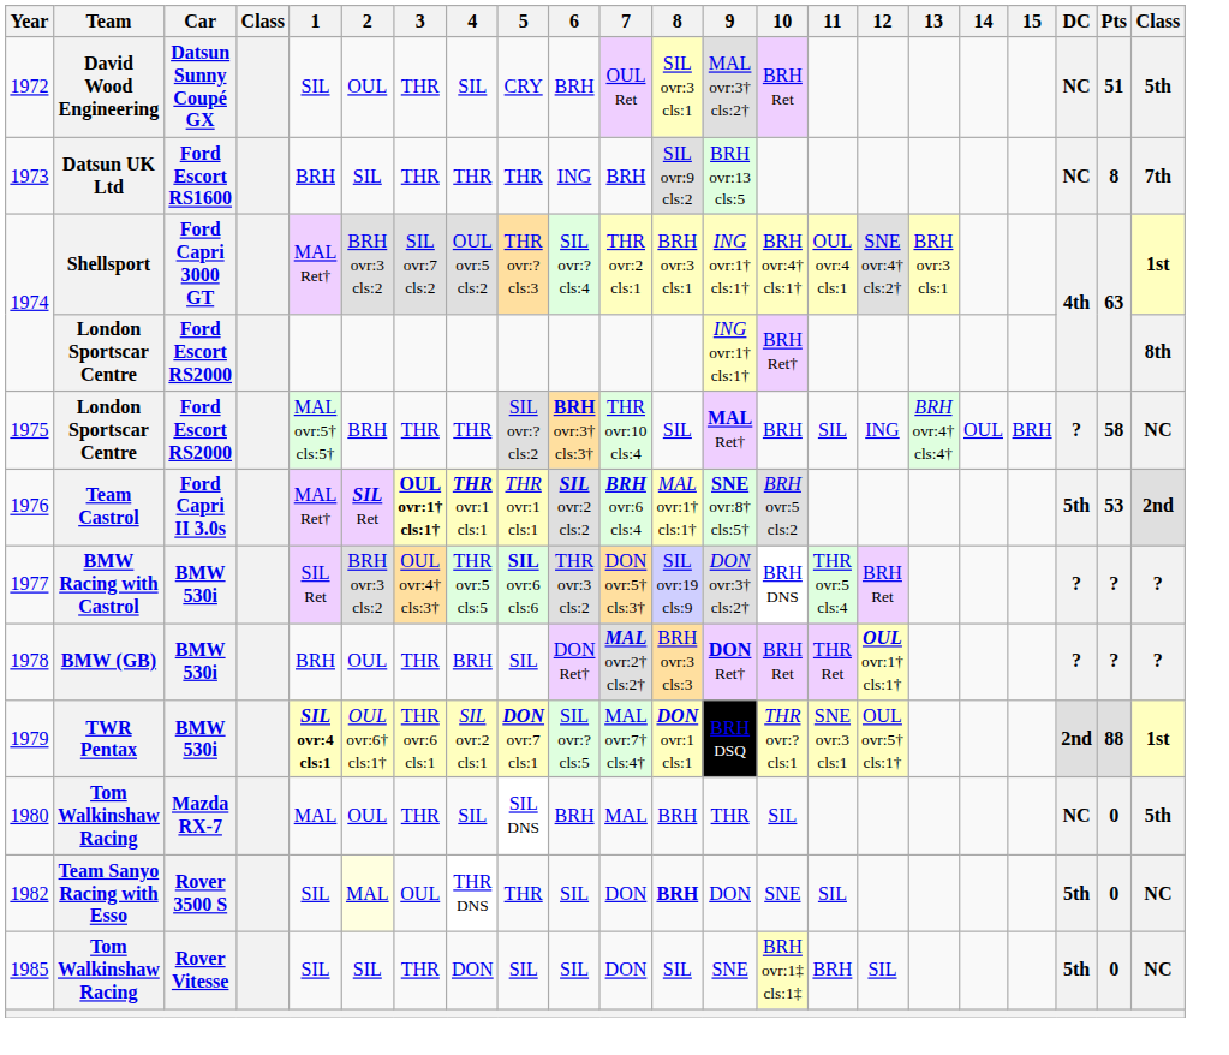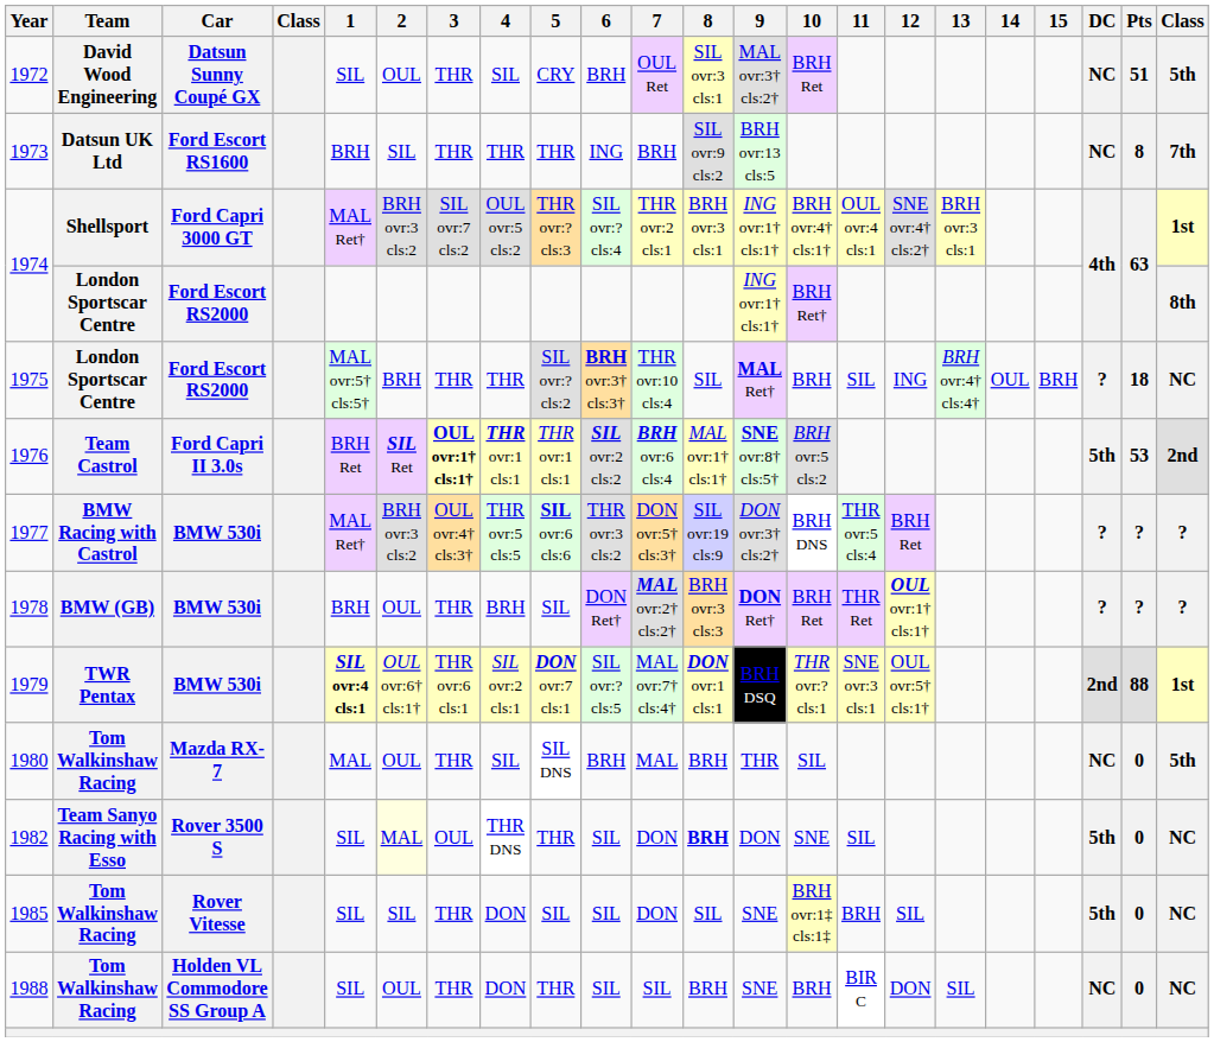1975 | Pts: 58 -> 18
1976 | 1: MAL Ret† -> BRH Ret
1977 | 1: SIL Ret -> MAL Ret†
+ row: 1988 | Tom Walkinshaw Racing | Holden VL Commodore SS Group A | SIL | OUL | THR | DON | THR | SIL | SIL | BRH | SNE | BRH | BIR C | DON | SIL | NC | 0 | NC
